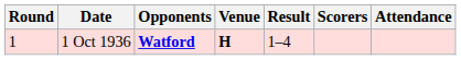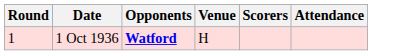- column: Result | 1–4
1 Oct 1936 | Venue: bold -> normal
